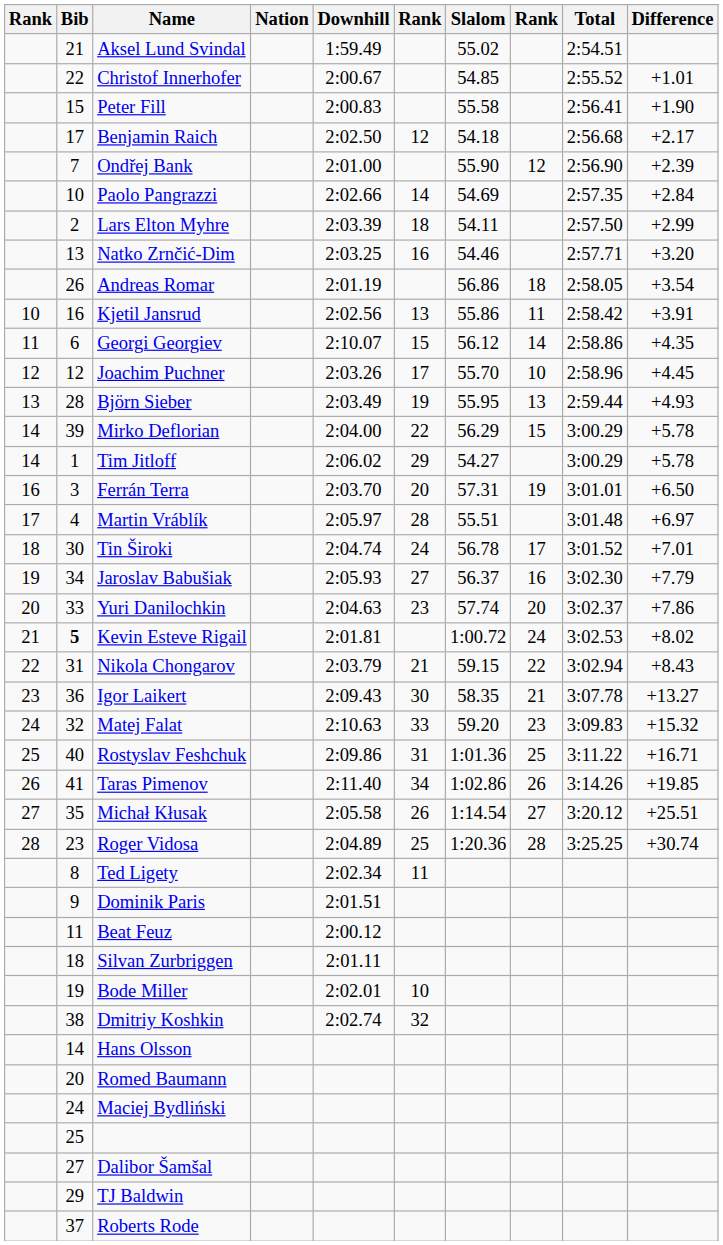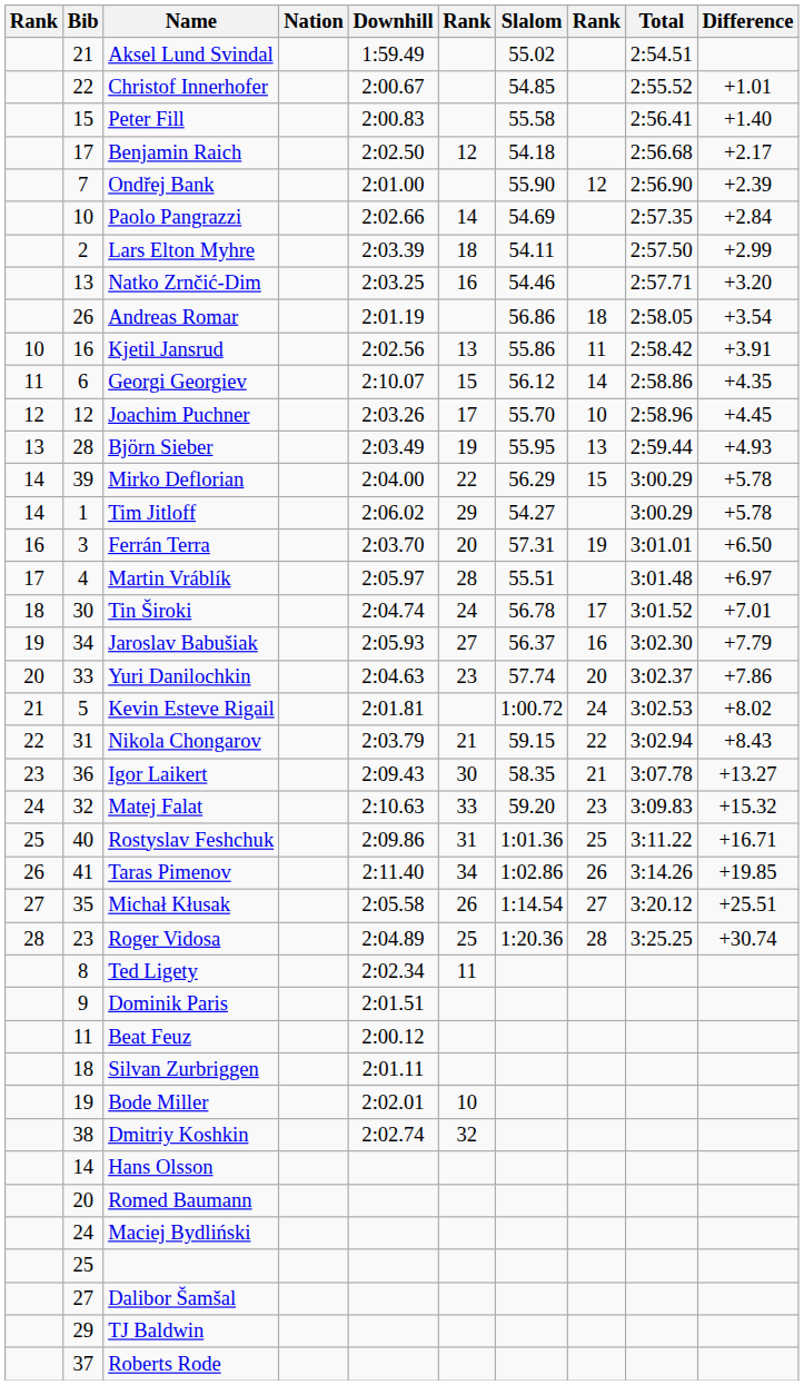Peter Fill | Difference: +1.90 -> +1.40
Kevin Esteve Rigail | Bib: bold -> normal
